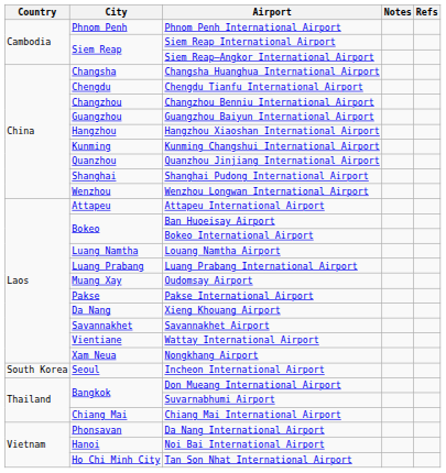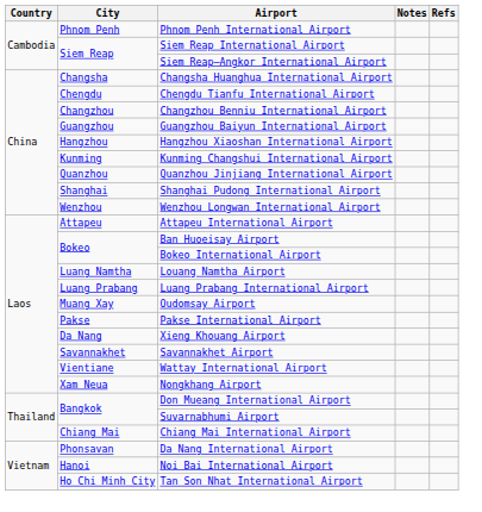- row: South Korea | Seoul | Incheon International Airport
